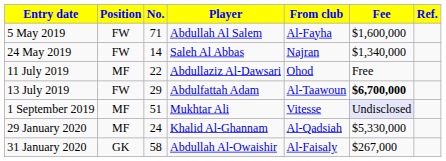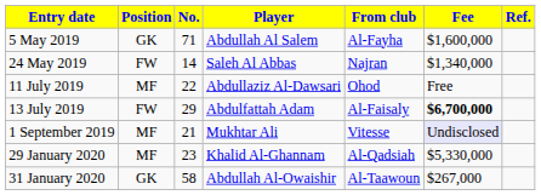5 May 2019 | Position: FW -> GK
13 July 2019 | From club: Al-Taawoun -> Al-Faisaly
1 September 2019 | No.: 51 -> 21
29 January 2020 | No.: 24 -> 23
31 January 2020 | From club: Al-Faisaly -> Al-Taawoun
